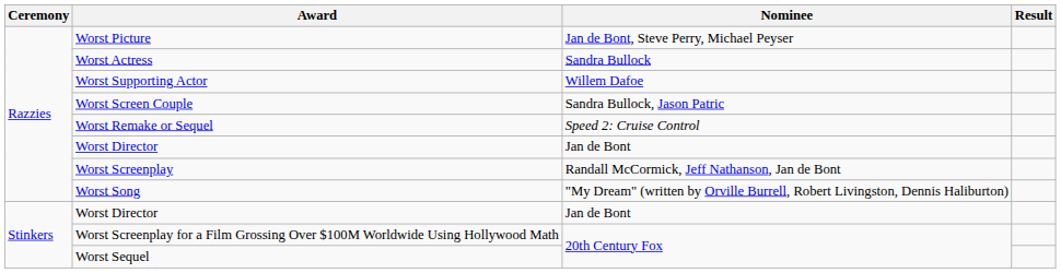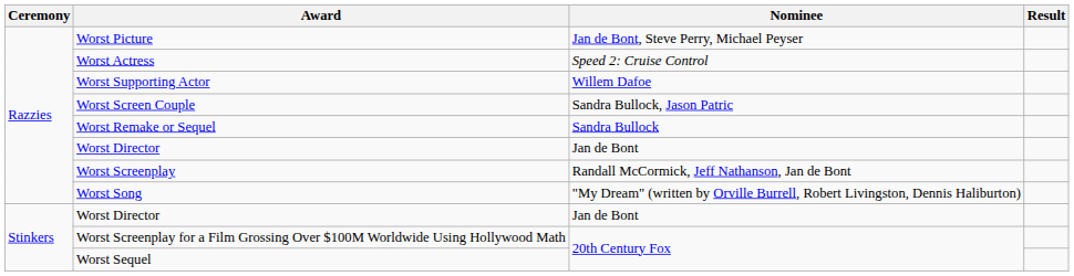Worst Actress | Nominee: Sandra Bullock -> Speed 2: Cruise Control
Worst Remake or Sequel | Nominee: Speed 2: Cruise Control -> Sandra Bullock
